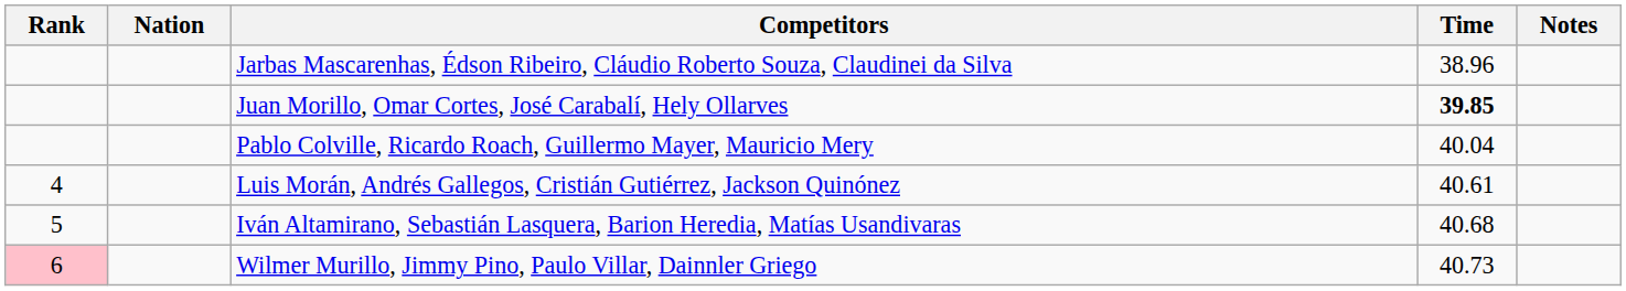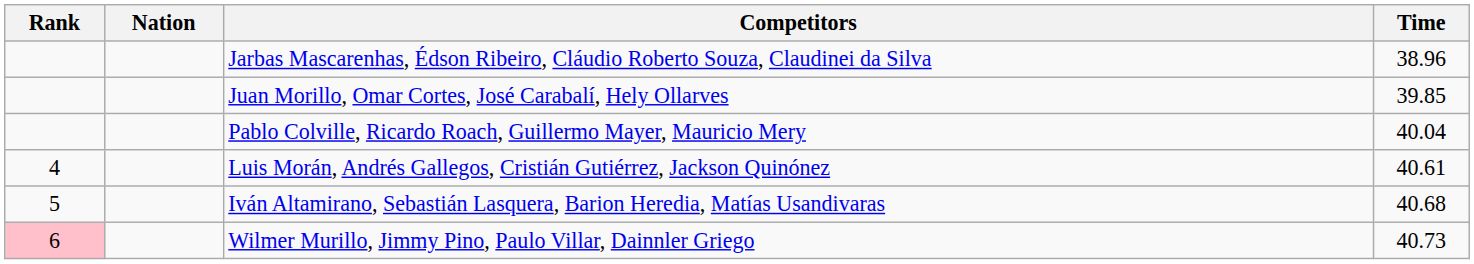- column: Notes
Juan Morillo, Omar Cortes, José Carabalí, Hely Ollarves | Time: bold -> normal
